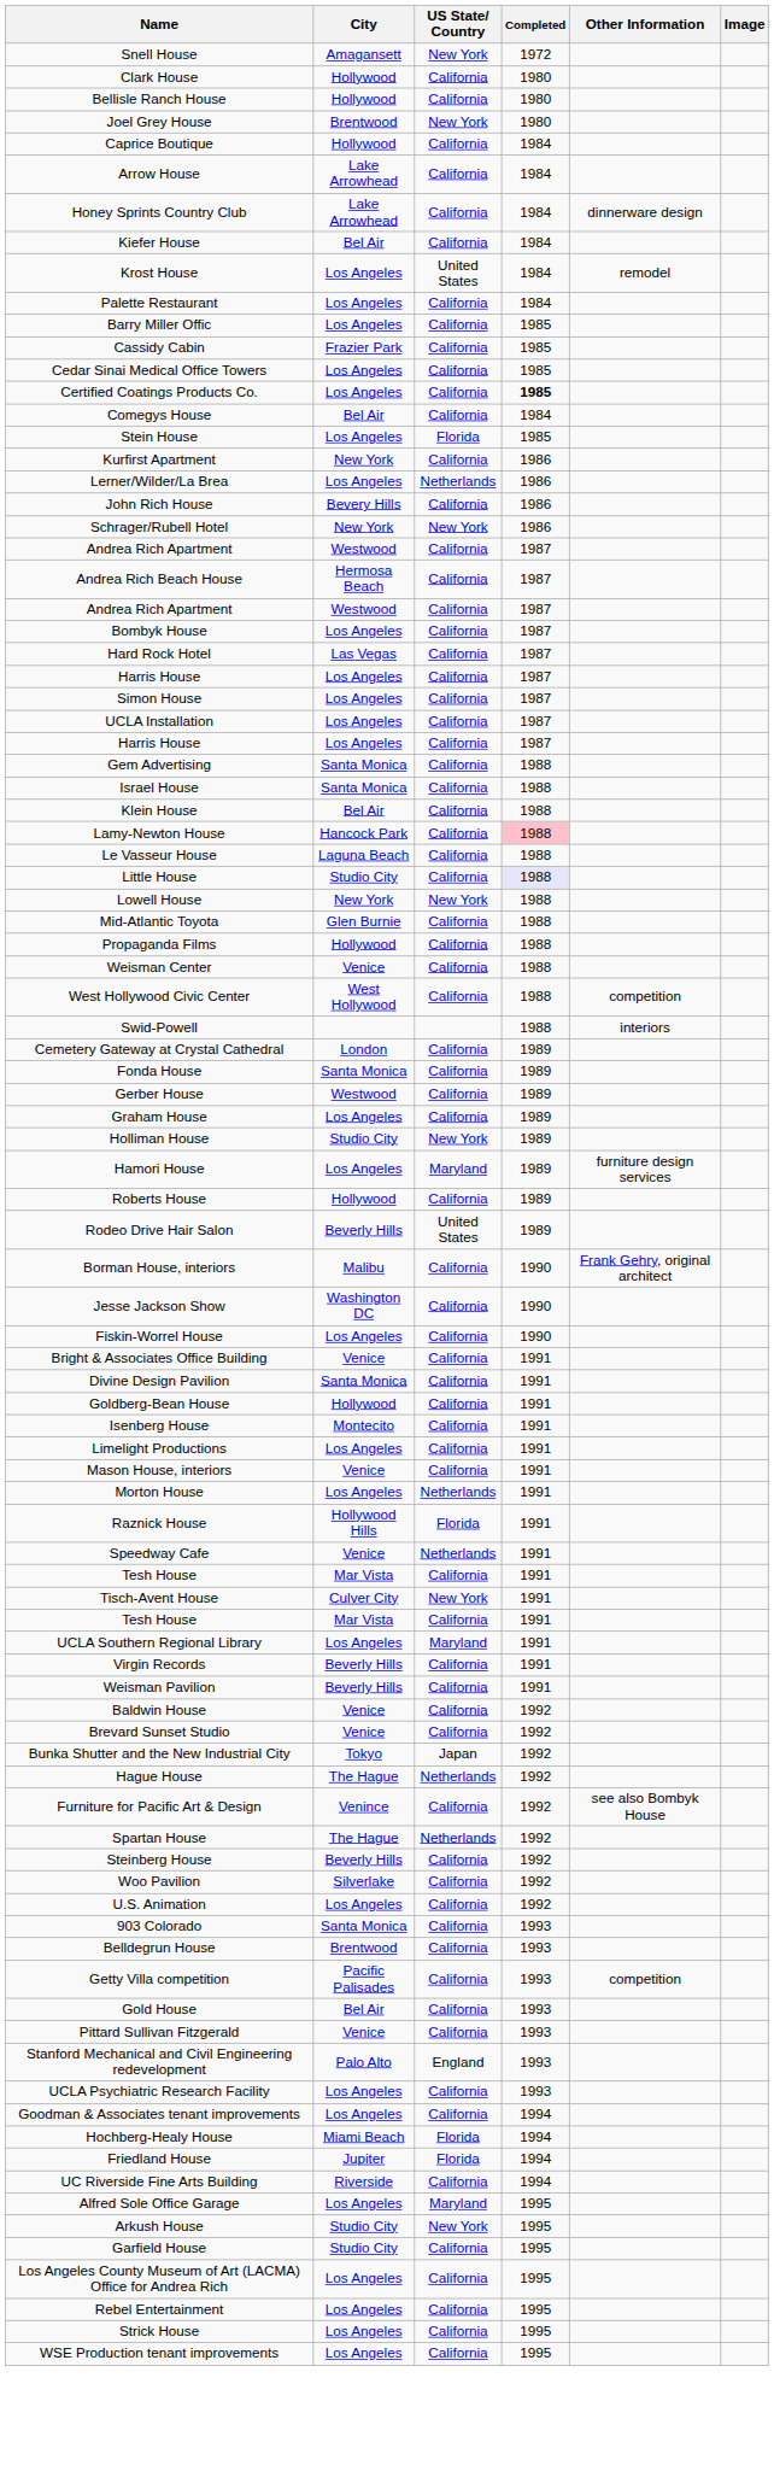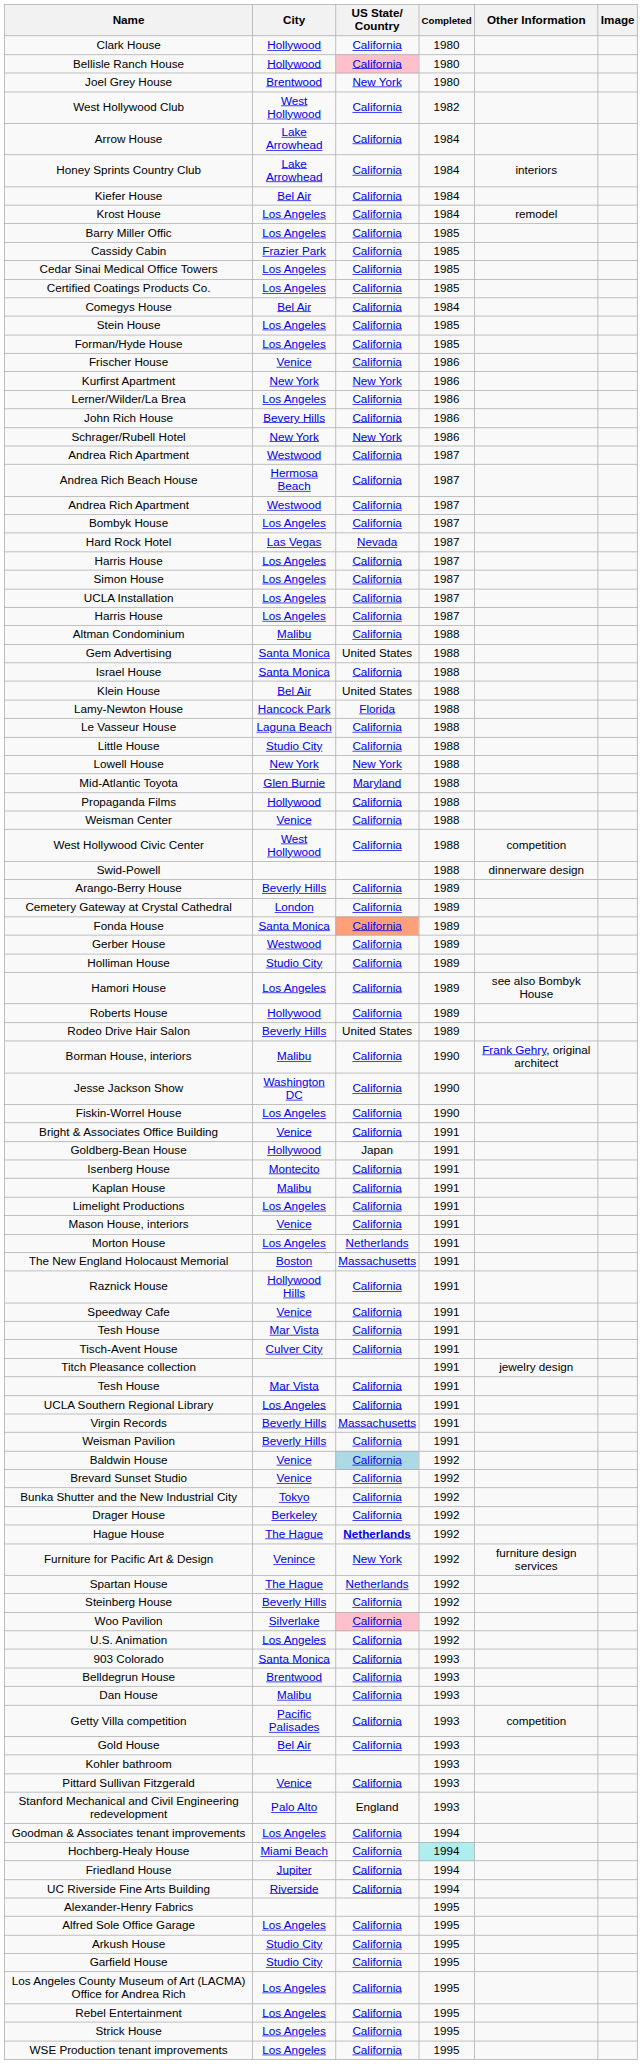- row: Snell House | Amagansett | New York | 1972
Bellisle Ranch House | US State/ Country: no background -> pink background
+ row: West Hollywood Club | West Hollywood | California | 1982
- row: Caprice Boutique | Hollywood | California | 1984
Honey Sprints Country Club | Other Information: dinnerware design -> interiors
Krost House | US State/ Country: United States -> California
- row: Palette Restaurant | Los Angeles | California | 1984
Certified Coatings Products Co. | Completed: bold -> normal
Stein House | US State/ Country: Florida -> California
+ row: Forman/Hyde House | Los Angeles | California | 1985
+ row: Frischer House | Venice | California | 1986
Kurfirst Apartment | US State/ Country: California -> New York
Lerner/Wilder/La Brea | US State/ Country: Netherlands -> California
Hard Rock Hotel | US State/ Country: California -> Nevada
+ row: Altman Condominium | Malibu | California | 1988
Gem Advertising | US State/ Country: California -> United States
Klein House | US State/ Country: California -> United States
Lamy-Newton House | US State/ Country: California -> Florida
Lamy-Newton House | Completed: pink background -> no background
Little House | Completed: lavender background -> no background
Mid-Atlantic Toyota | US State/ Country: California -> Maryland
Swid-Powell | Other Information: interiors -> dinnerware design
+ row: Arango-Berry House | Beverly Hills | California | 1989
Fonda House | US State/ Country: no background -> lightsalmon background
- row: Graham House | Los Angeles | California | 1989
Holliman House | US State/ Country: New York -> California
Hamori House | US State/ Country: Maryland -> California
Hamori House | Other Information: furniture design services -> see also Bombyk House
- row: Divine Design Pavilion | Santa Monica | California | 1991
Goldberg-Bean House | US State/ Country: California -> Japan
+ row: Kaplan House | Malibu | California | 1991
+ row: The New England Holocaust Memorial | Boston | Massachusetts | 1991
Raznick House | US State/ Country: Florida -> California
Speedway Cafe | US State/ Country: Netherlands -> California
Tisch-Avent House | US State/ Country: New York -> California
+ row: Titch Pleasance collection | 1991 | jewelry design
UCLA Southern Regional Library | US State/ Country: Maryland -> California
Virgin Records | US State/ Country: California -> Massachusetts
Baldwin House | US State/ Country: no background -> lightblue background
Bunka Shutter and the New Industrial City | US State/ Country: Japan -> California
+ row: Drager House | Berkeley | California | 1992
Hague House | US State/ Country: normal -> bold
Furniture for Pacific Art & Design | US State/ Country: California -> New York
Furniture for Pacific Art & Design | Other Information: see also Bombyk House -> furniture design services
Woo Pavilion | US State/ Country: no background -> pink background
+ row: Dan House | Malibu | California | 1993
+ row: Kohler bathroom | 1993
- row: UCLA Psychiatric Research Facility | Los Angeles | California | 1993
Hochberg-Healy House | US State/ Country: Florida -> California
Hochberg-Healy House | Completed: no background -> paleturquoise background
Friedland House | US State/ Country: Florida -> California
+ row: Alexander-Henry Fabrics | 1995
Alfred Sole Office Garage | US State/ Country: Maryland -> California
Arkush House | US State/ Country: New York -> California
